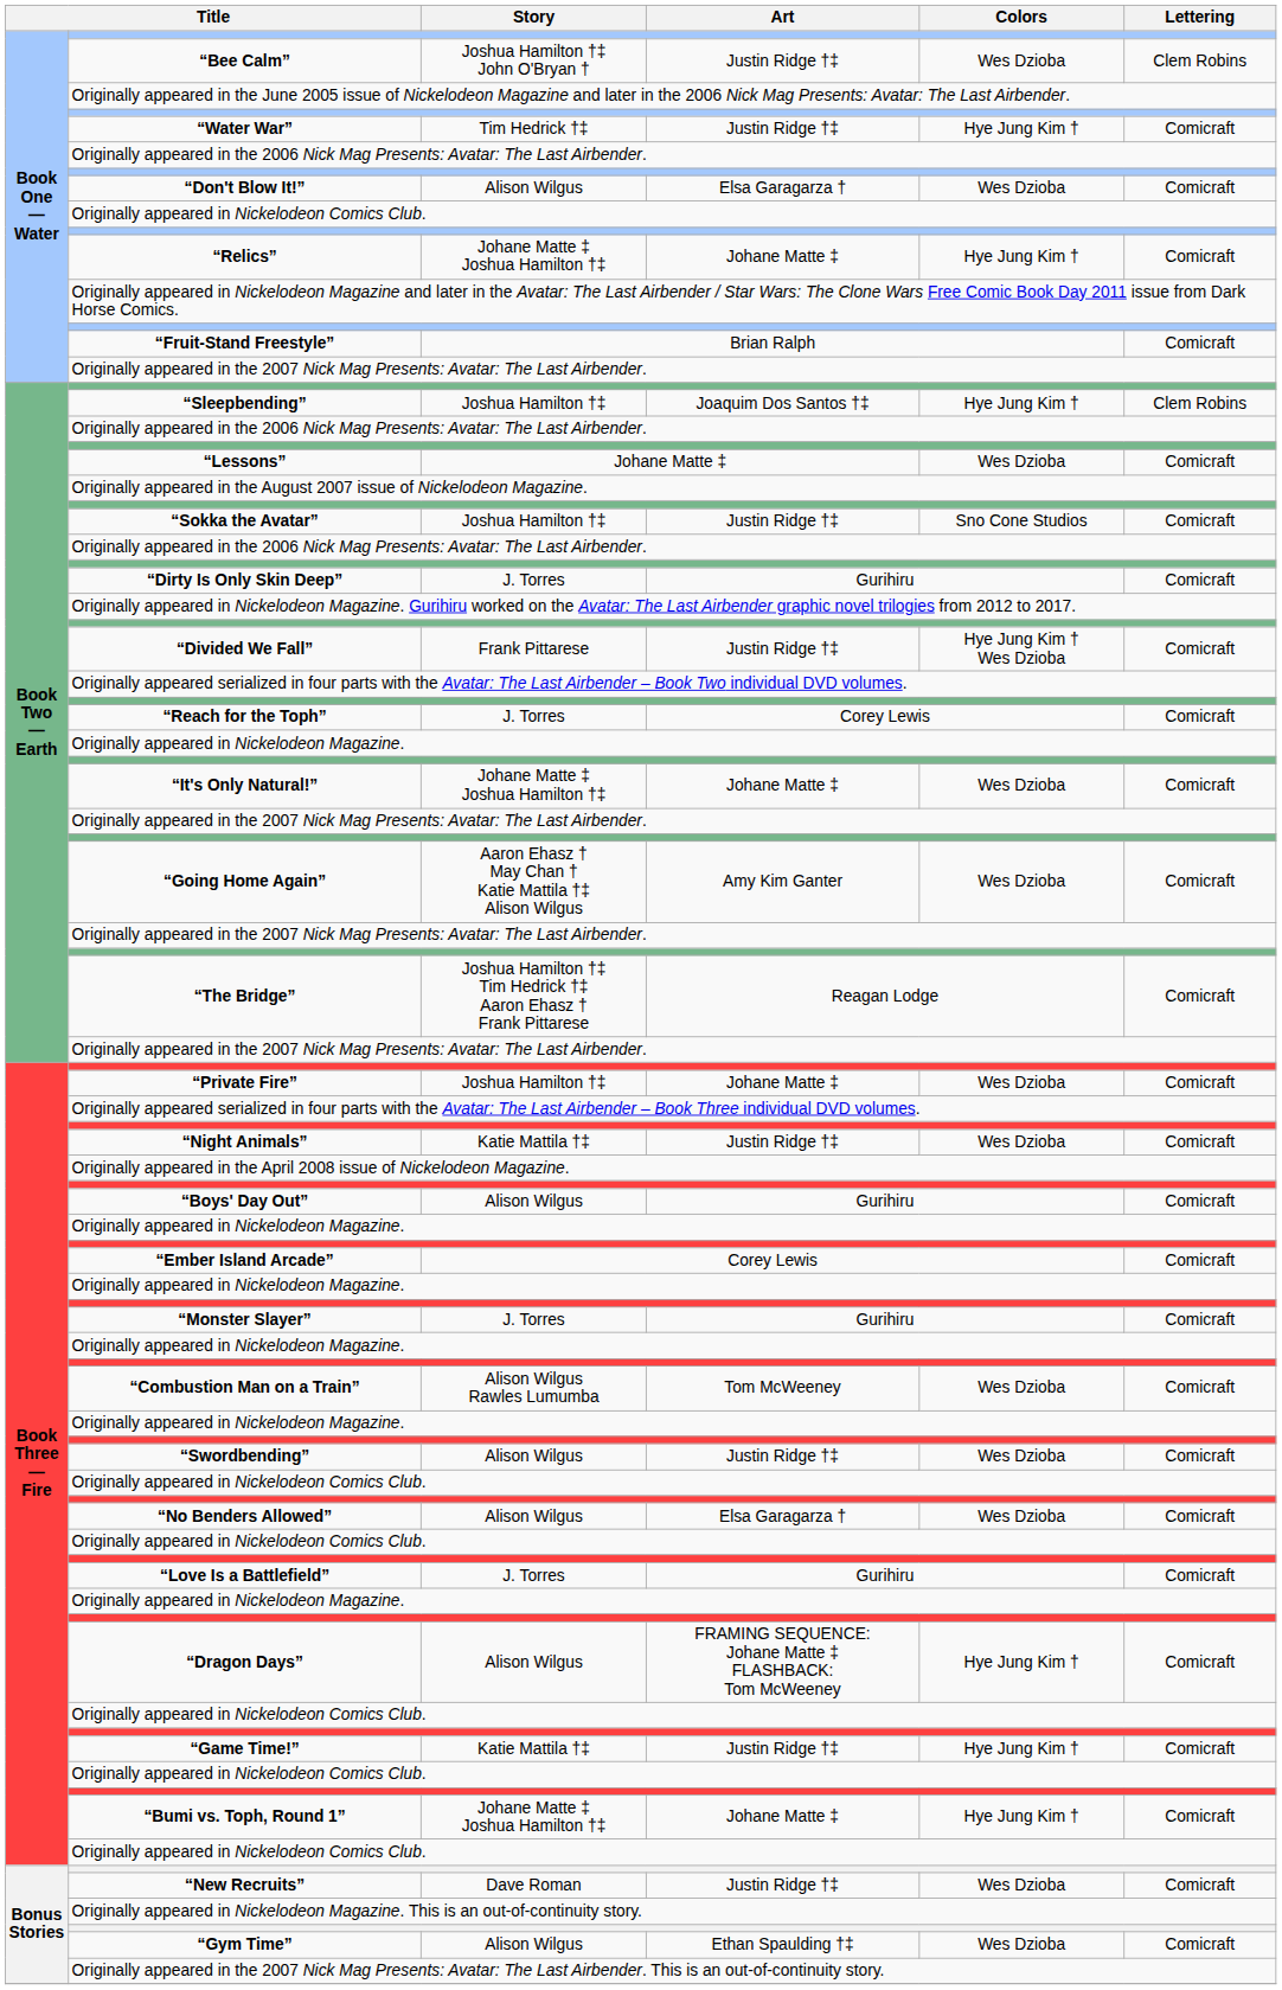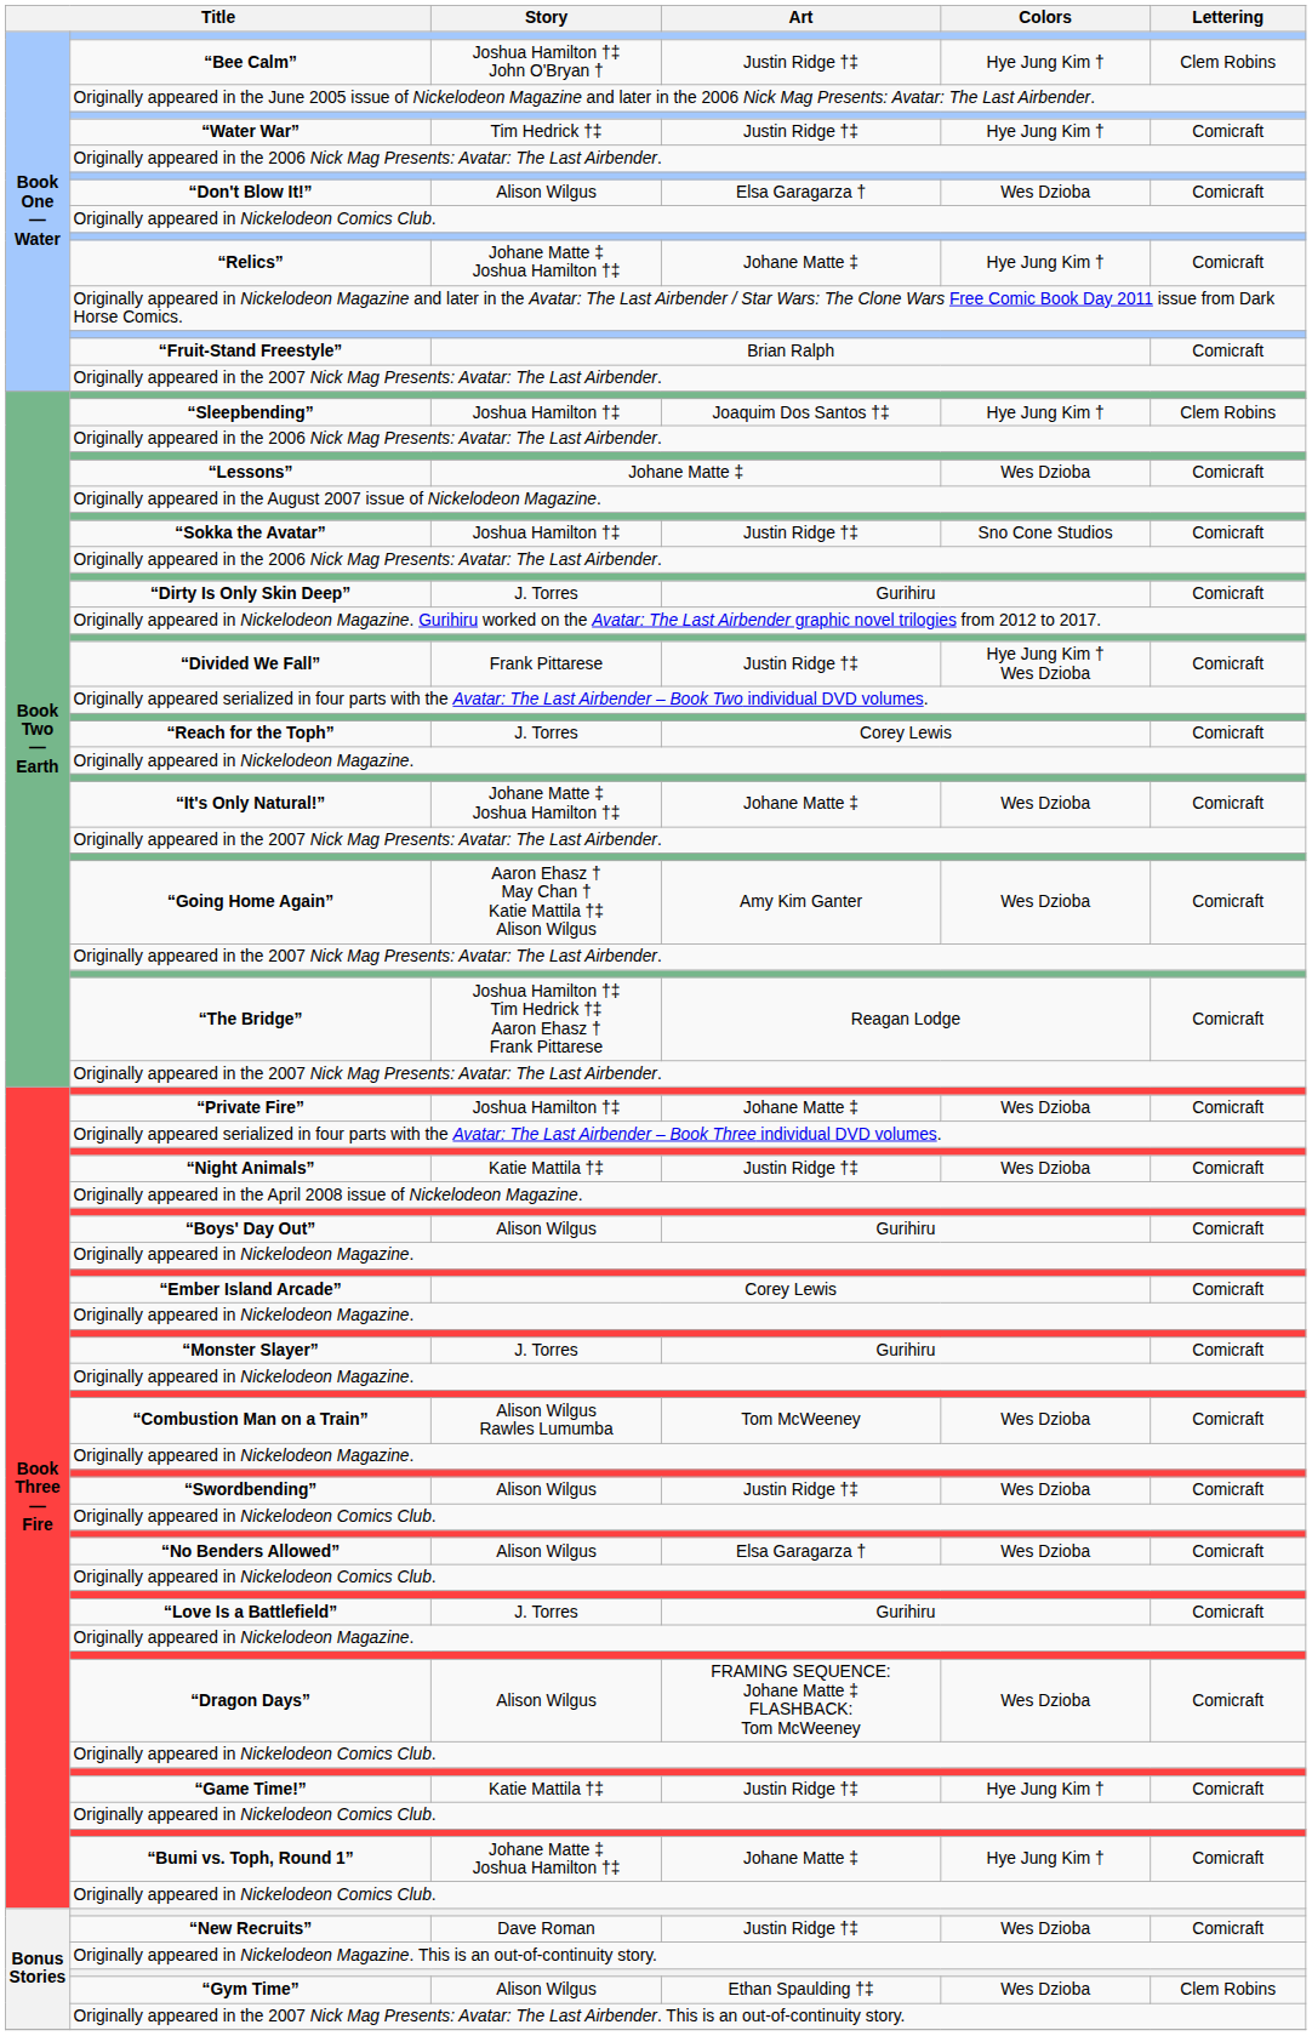“Bee Calm” | Colors: Wes Dzioba -> Hye Jung Kim †
“Dragon Days” | Colors: Hye Jung Kim † -> Wes Dzioba
“Gym Time” | Lettering: Comicraft -> Clem Robins
